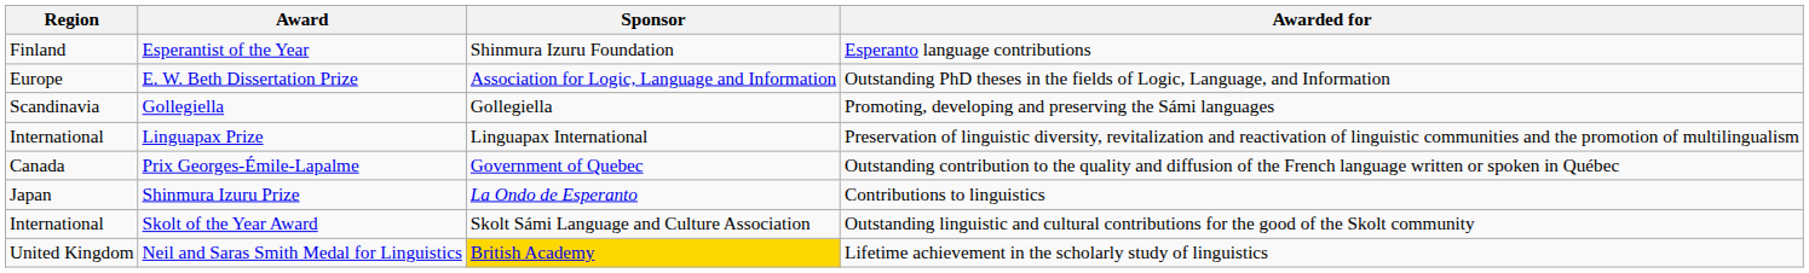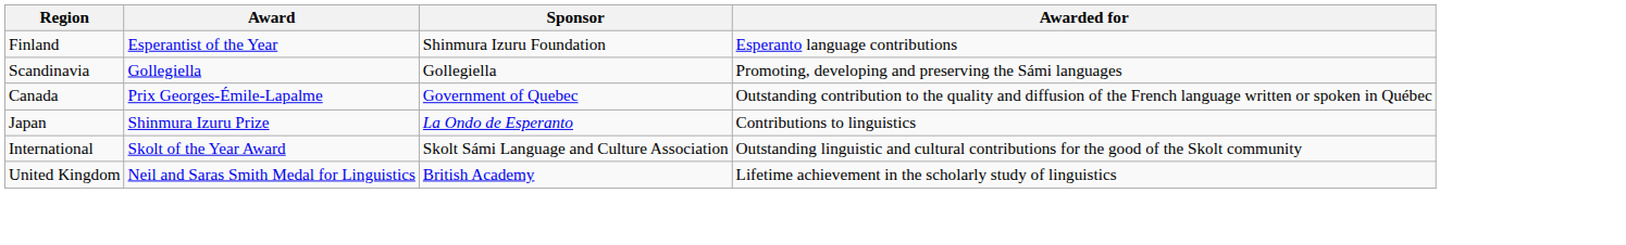- row: Europe | E. W. Beth Dissertation Prize | Association for Logic, Language and Information | Outstanding PhD theses in the fields of Logic, Language, and Information
- row: International | Linguapax Prize | Linguapax International | Preservation of linguistic diversity, revitalization and reactivation of linguistic communities and the promotion of multilingualism
Neil and Saras Smith Medal for Linguistics | Sponsor: gold background -> no background
